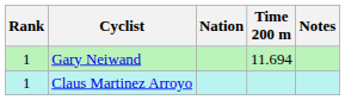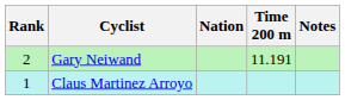Gary Neiwand | Rank: 1 -> 2
Gary Neiwand | Time 200 m: 11.694 -> 11.191
